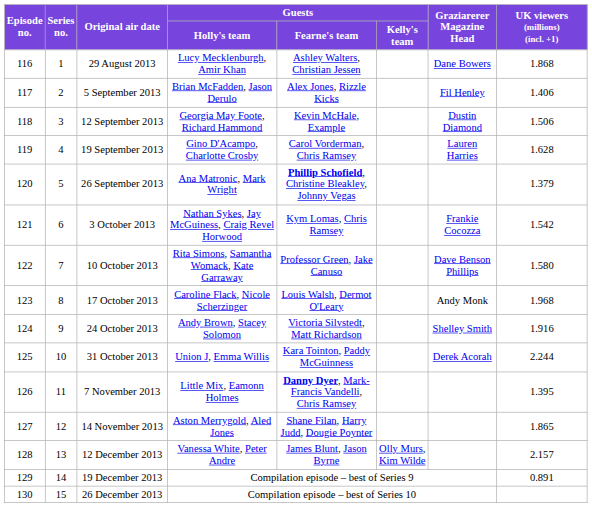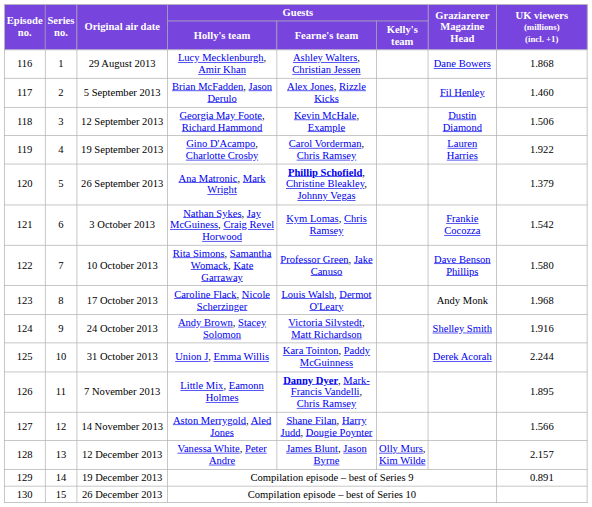5 September 2013 | UK viewers (millions) (incl. +1): 1.406 -> 1.460
19 September 2013 | UK viewers (millions) (incl. +1): 1.628 -> 1.922
7 November 2013 | UK viewers (millions) (incl. +1): 1.395 -> 1.895
14 November 2013 | UK viewers (millions) (incl. +1): 1.865 -> 1.566
